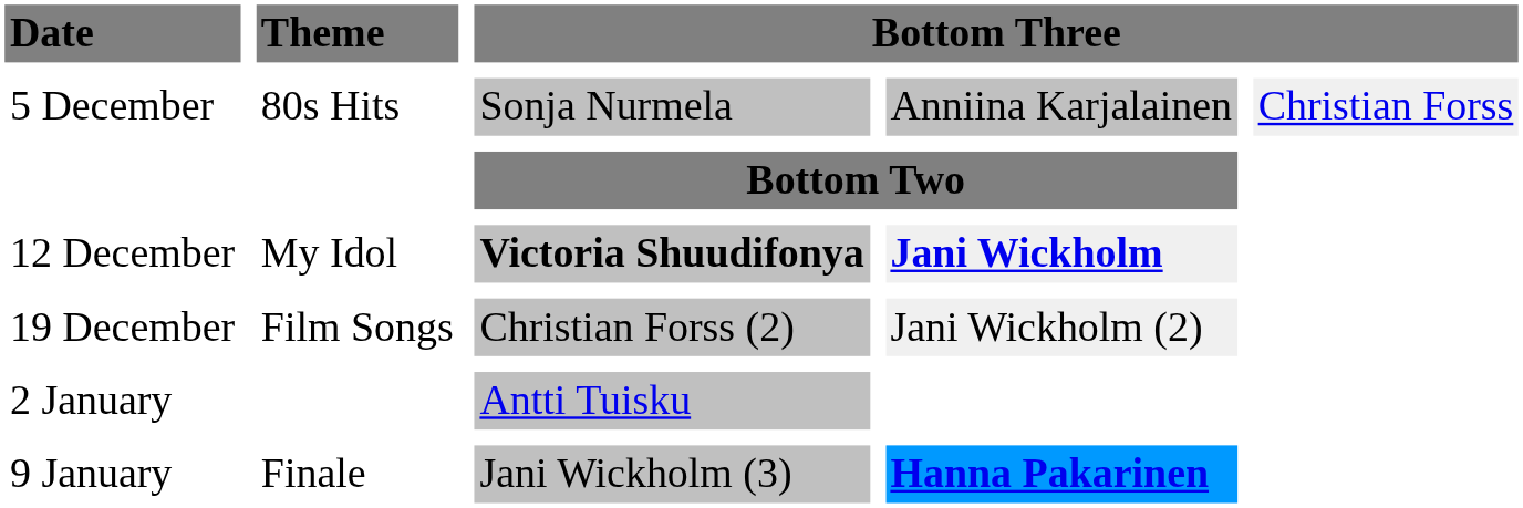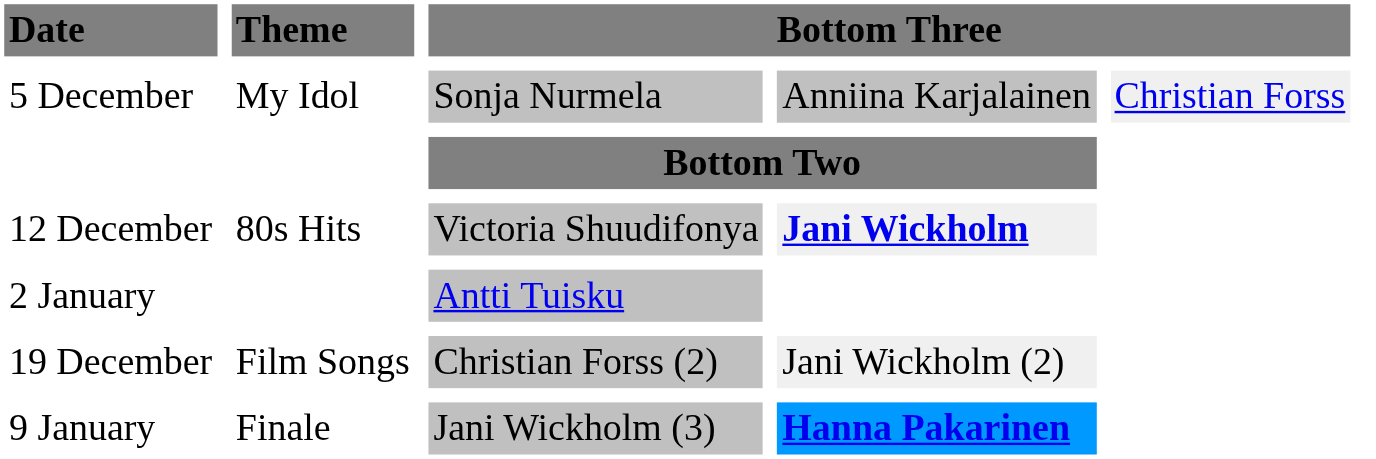5 December | Theme: 80s Hits -> My Idol
12 December | Theme: My Idol -> 80s Hits
12 December | column 3: bold -> normal
rows swapped: 19 December <-> 2 January
